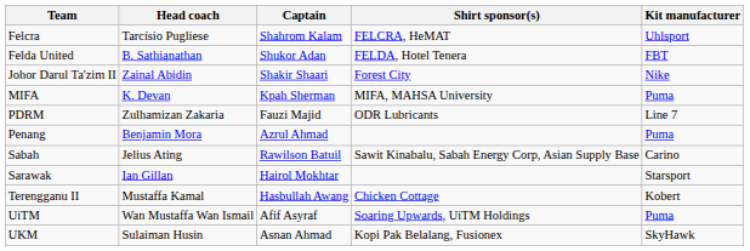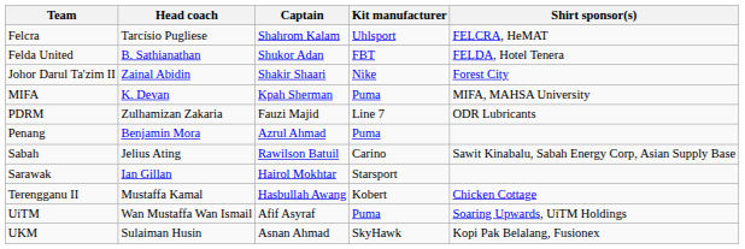columns swapped: Kit manufacturer <-> Shirt sponsor(s)
